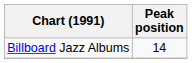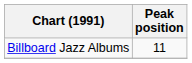Billboard Jazz Albums | Peak position: 14 -> 11
